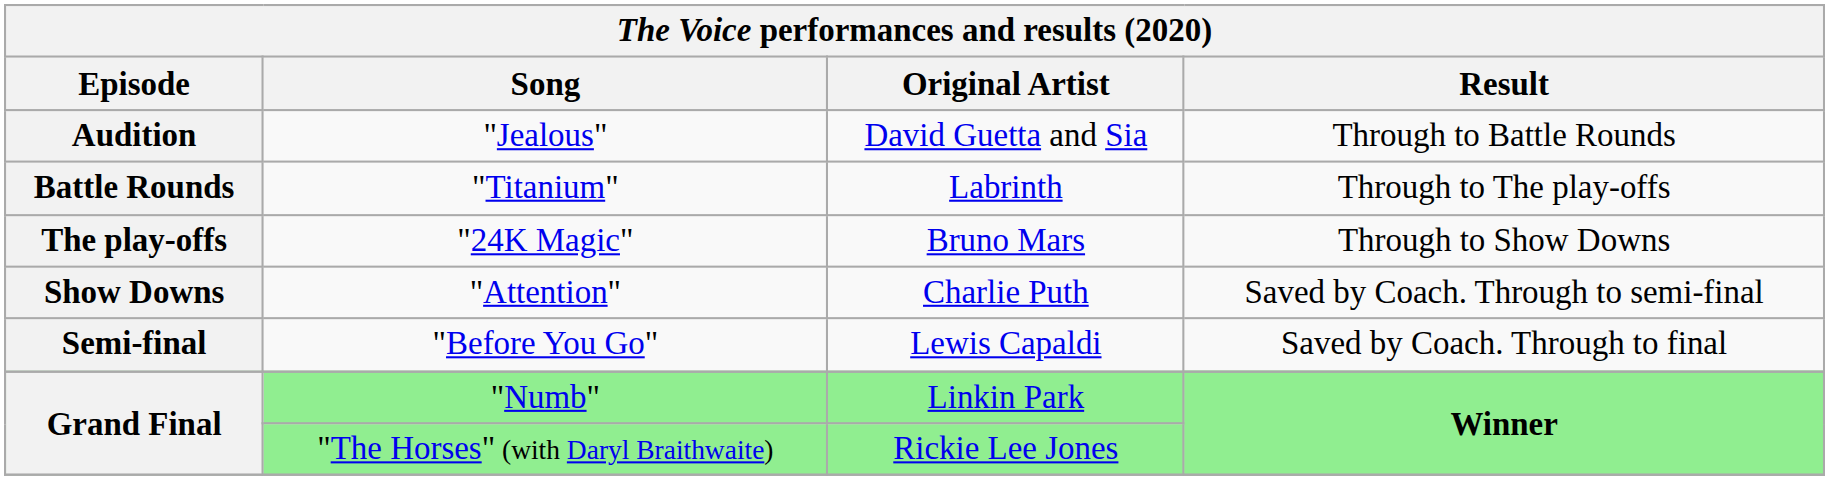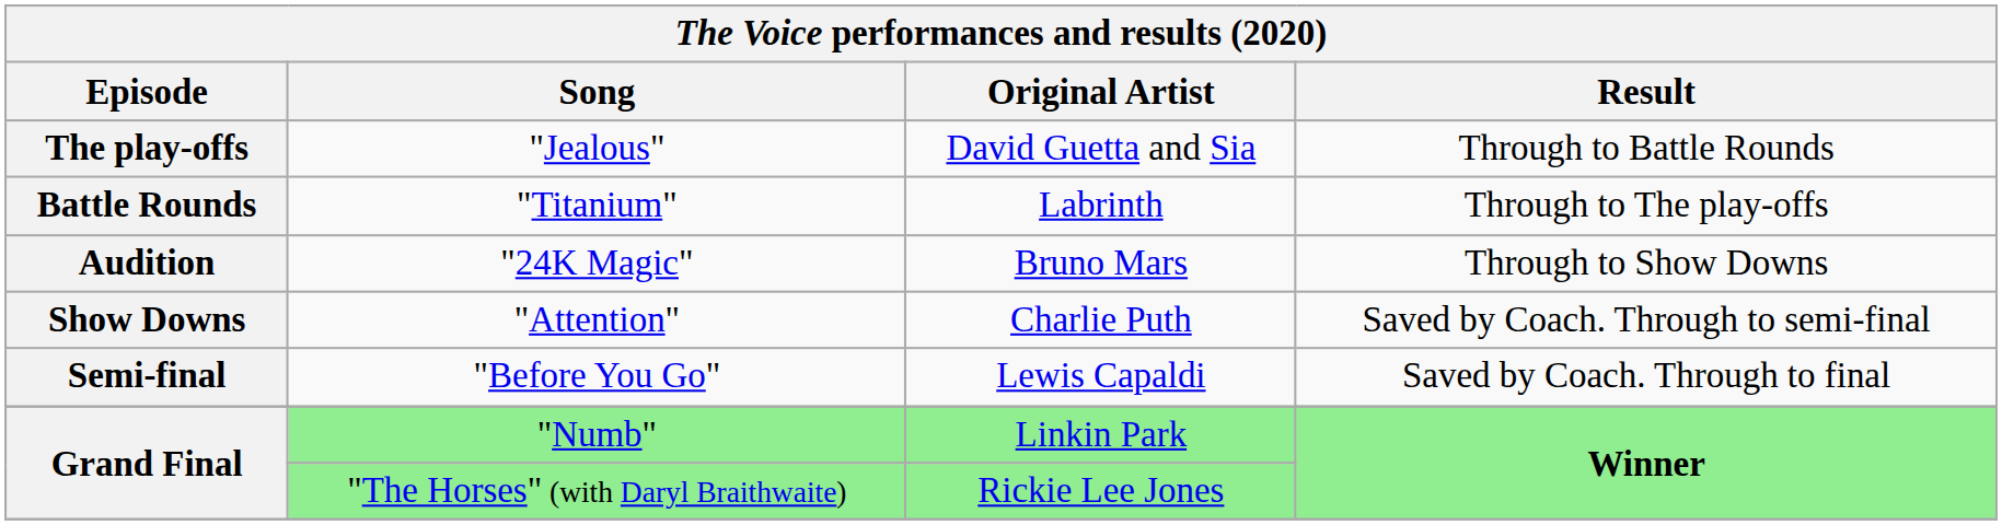"Jealous" | Episode: Audition -> The play-offs
"24K Magic" | Episode: The play-offs -> Audition
